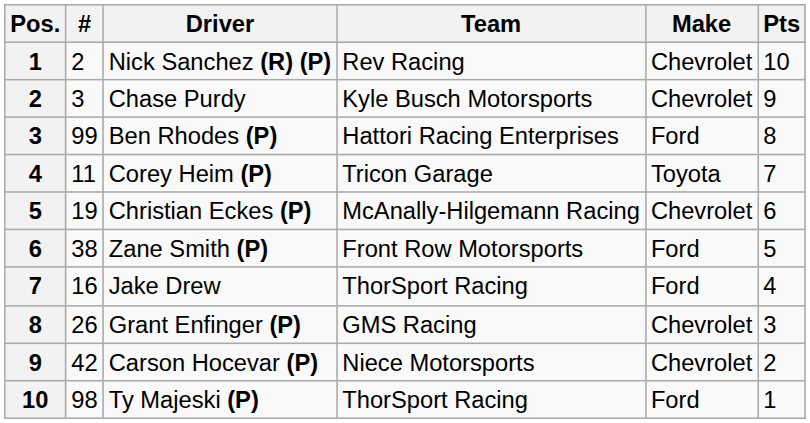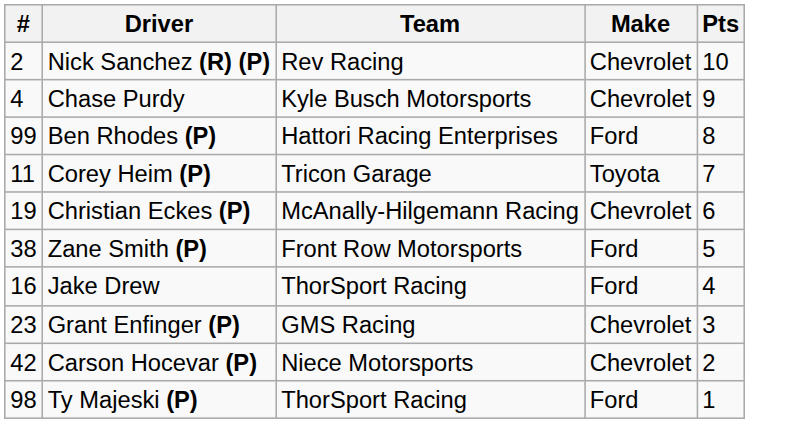- column: Pos. | 1 | 2 | 3 | 4 | 5 | 6 | 7 | 8 | 9 | 10
Chase Purdy | #: 3 -> 4
Grant Enfinger (P) | #: 26 -> 23
